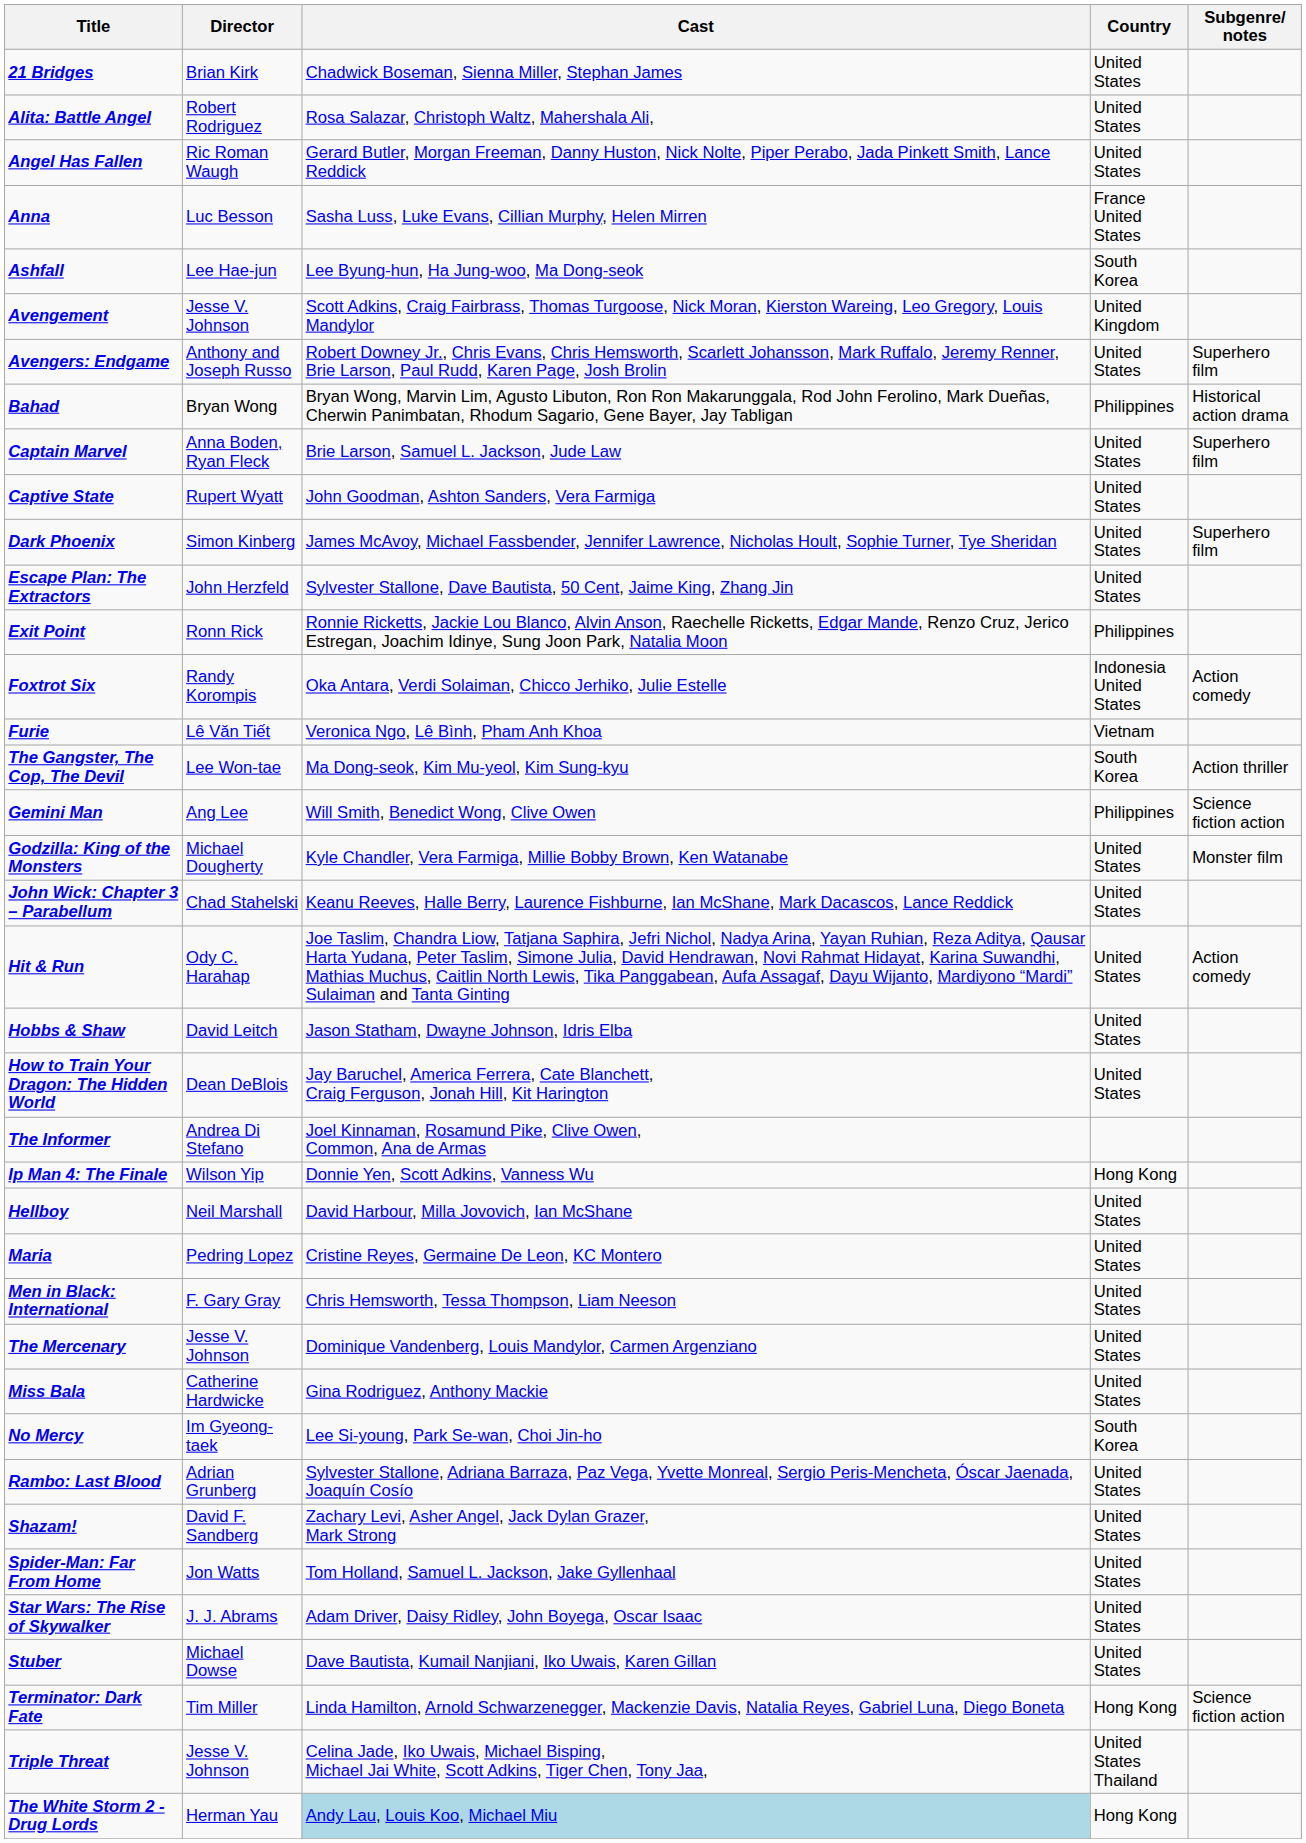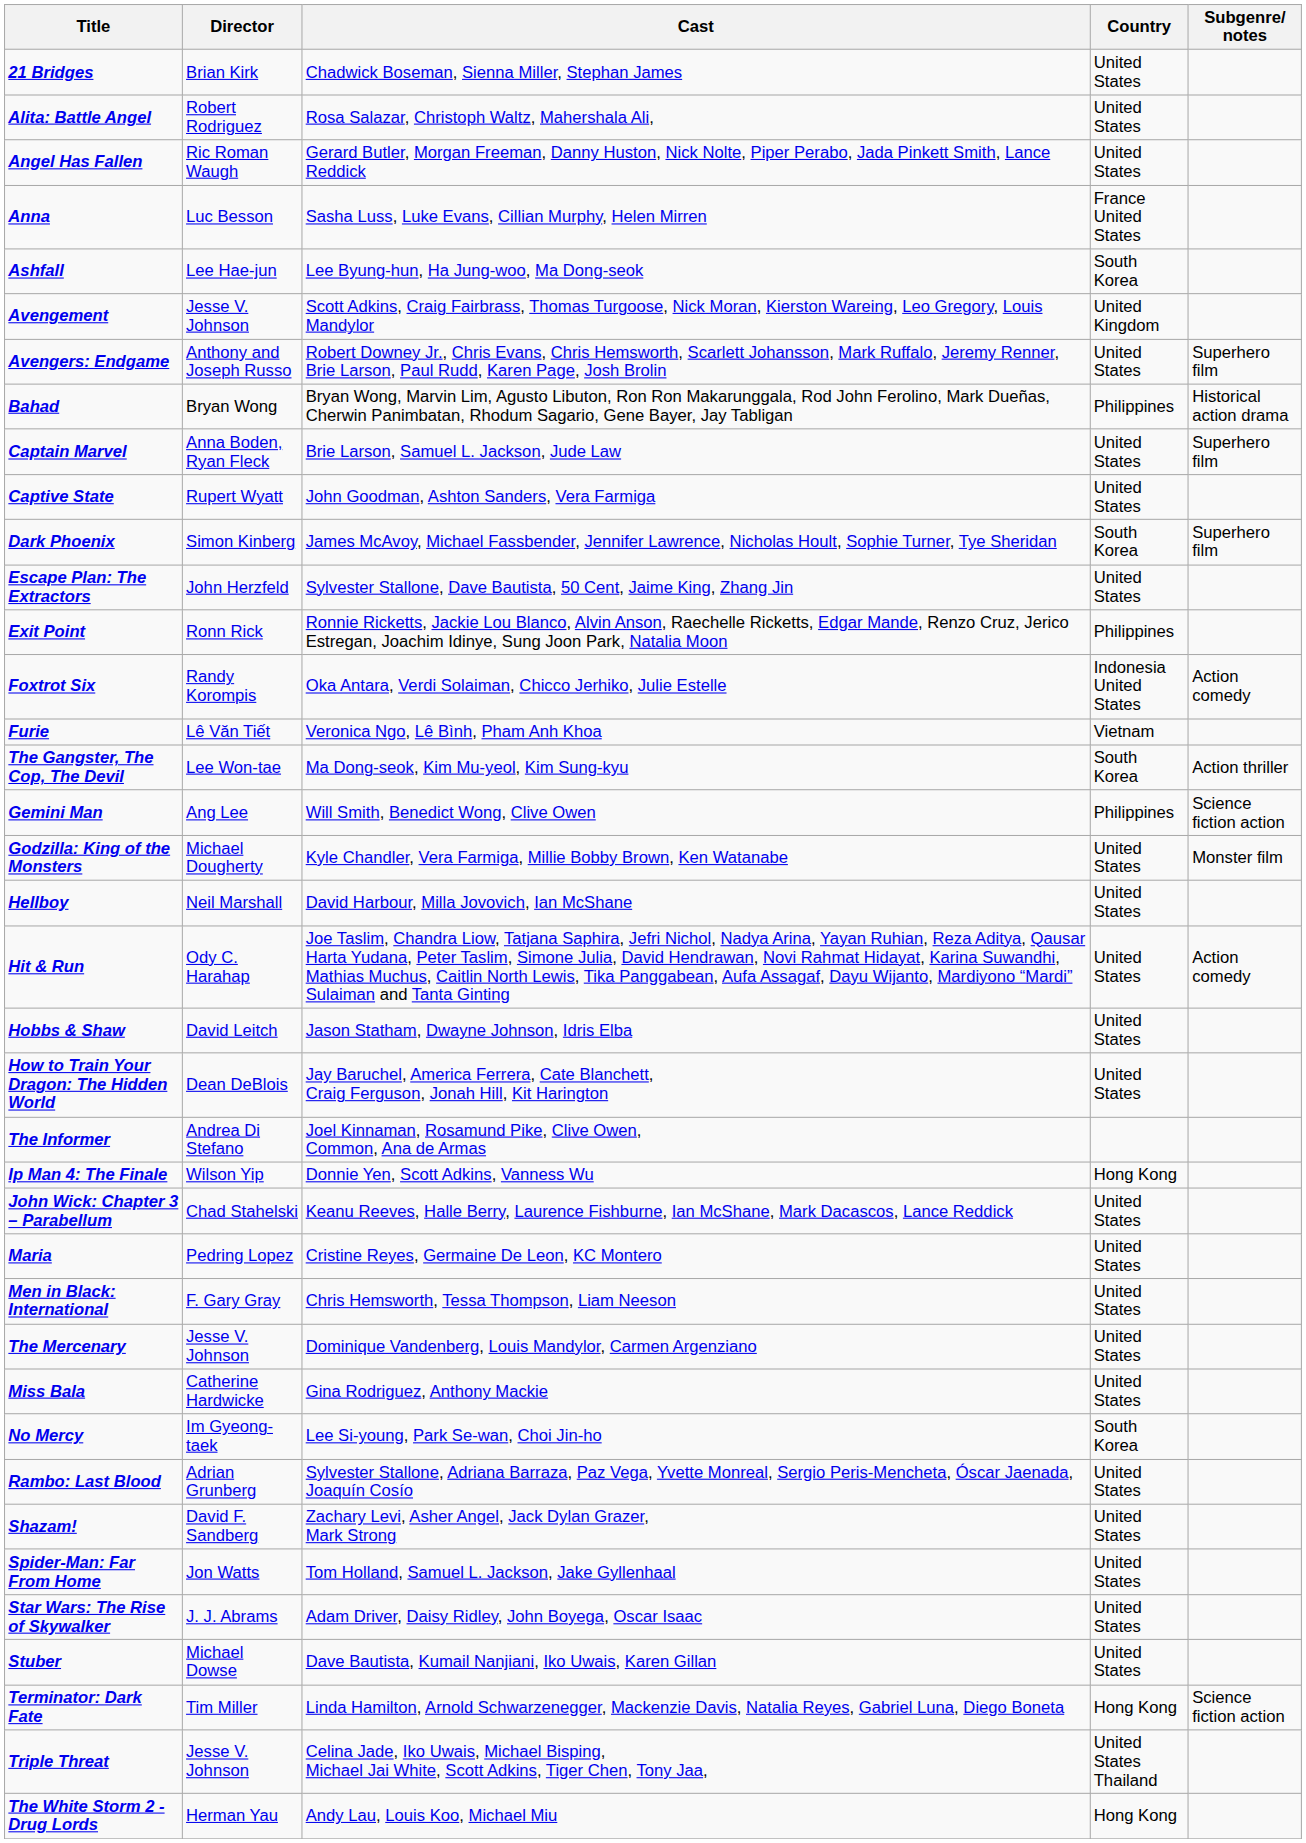Dark Phoenix | Country: United States -> South Korea
rows swapped: Hellboy <-> John Wick: Chapter 3 – Parabellum
The White Storm 2 - Drug Lords | Cast: lightblue background -> no background
